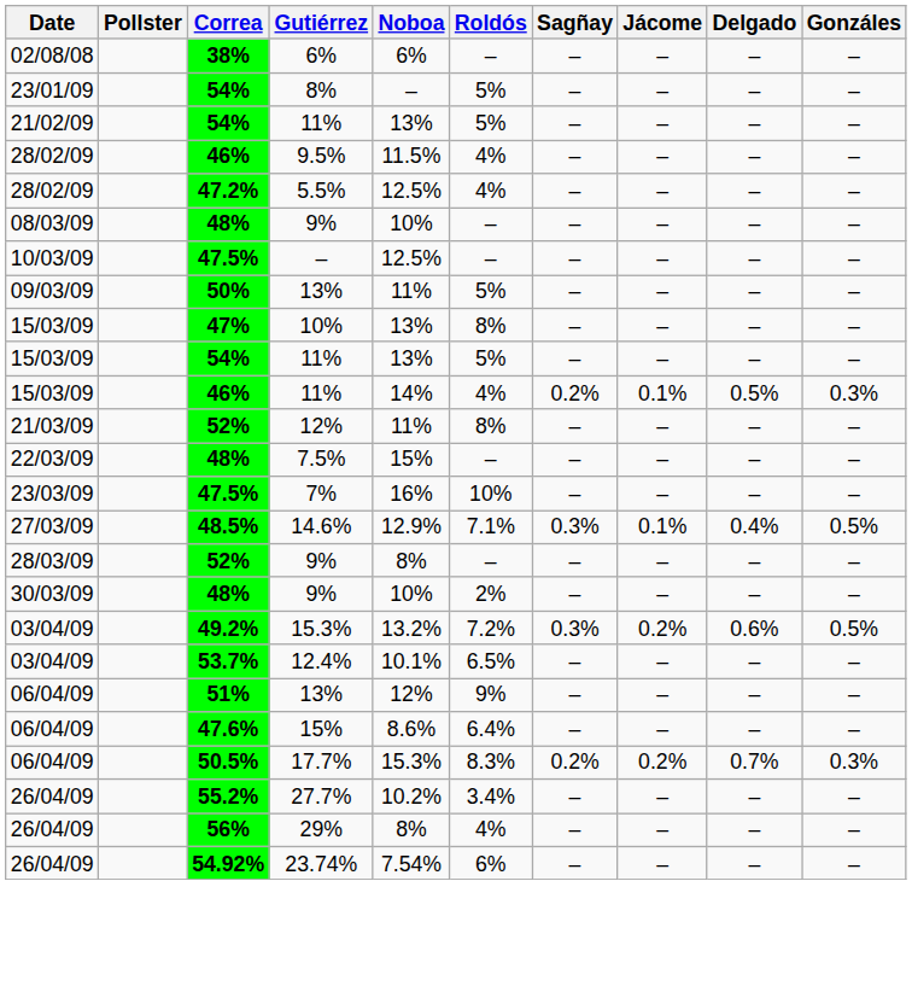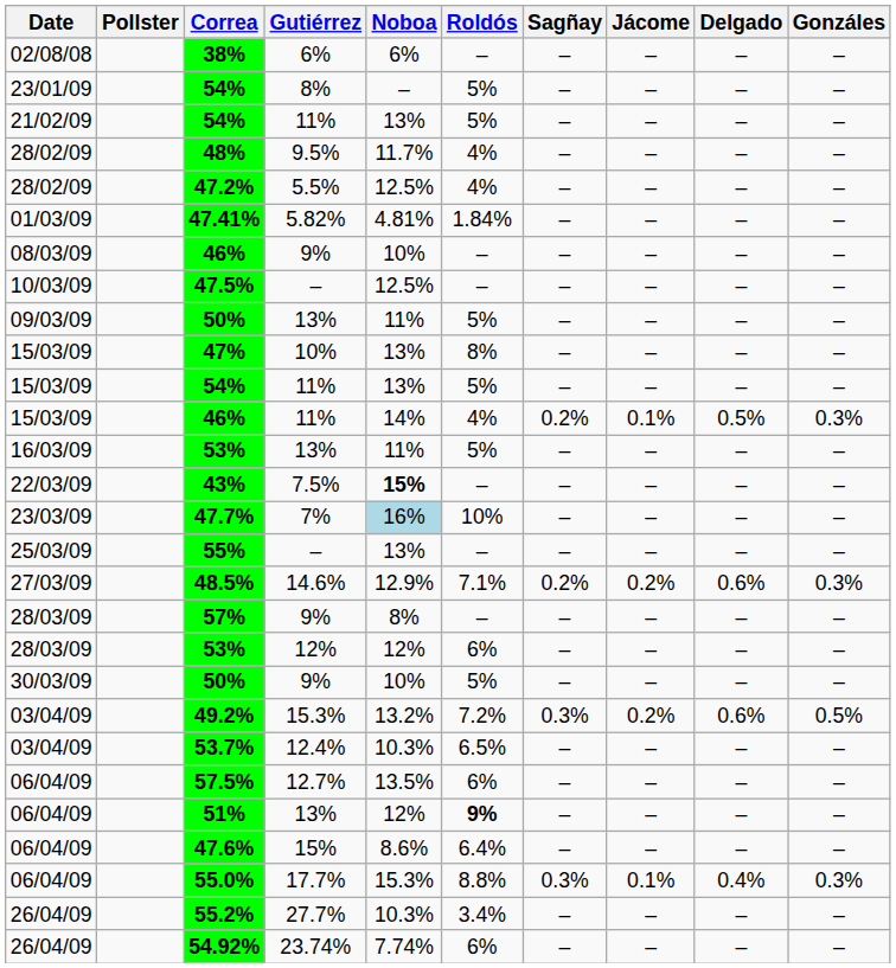9.5% | Correa: 46% -> 48%
9.5% | Noboa: 11.5% -> 11.7%
+ row: 01/03/09 | 47.41% | 5.82% | 4.81% | 1.84% | – | – | – | –
08/03/09 / 9% | Correa: 48% -> 46%
+ row: 16/03/09 | 53% | 13% | 11% | 5% | – | – | – | –
- row: 21/03/09 | 52% | 12% | 11% | 8% | – | – | – | –
7.5% | Correa: 48% -> 43%
7.5% | Noboa: normal -> bold
7% | Correa: 47.5% -> 47.7%
7% | Noboa: no background -> lightblue background
+ row: 25/03/09 | 55% | – | 13% | – | – | – | – | –
14.6% | Sagñay: 0.3% -> 0.2%
14.6% | Jácome: 0.1% -> 0.2%
14.6% | Delgado: 0.4% -> 0.6%
14.6% | Gonzáles: 0.5% -> 0.3%
28/03/09 / 9% | Correa: 52% -> 57%
+ row: 28/03/09 | 53% | 12% | 12% | 6% | – | – | – | –
30/03/09 / 9% | Correa: 48% -> 50%
30/03/09 / 9% | Roldós: 2% -> 5%
12.4% | Noboa: 10.1% -> 10.3%
+ row: 06/04/09 | 57.5% | 12.7% | 13.5% | 6% | – | – | – | –
06/04/09 / 13% | Roldós: normal -> bold
17.7% | Correa: 50.5% -> 55.0%
17.7% | Roldós: 8.3% -> 8.8%
17.7% | Sagñay: 0.2% -> 0.3%
17.7% | Jácome: 0.2% -> 0.1%
17.7% | Delgado: 0.7% -> 0.4%
27.7% | Noboa: 10.2% -> 10.3%
- row: 26/04/09 | 56% | 29% | 8% | 4% | – | – | – | –
23.74% | Noboa: 7.54% -> 7.74%
